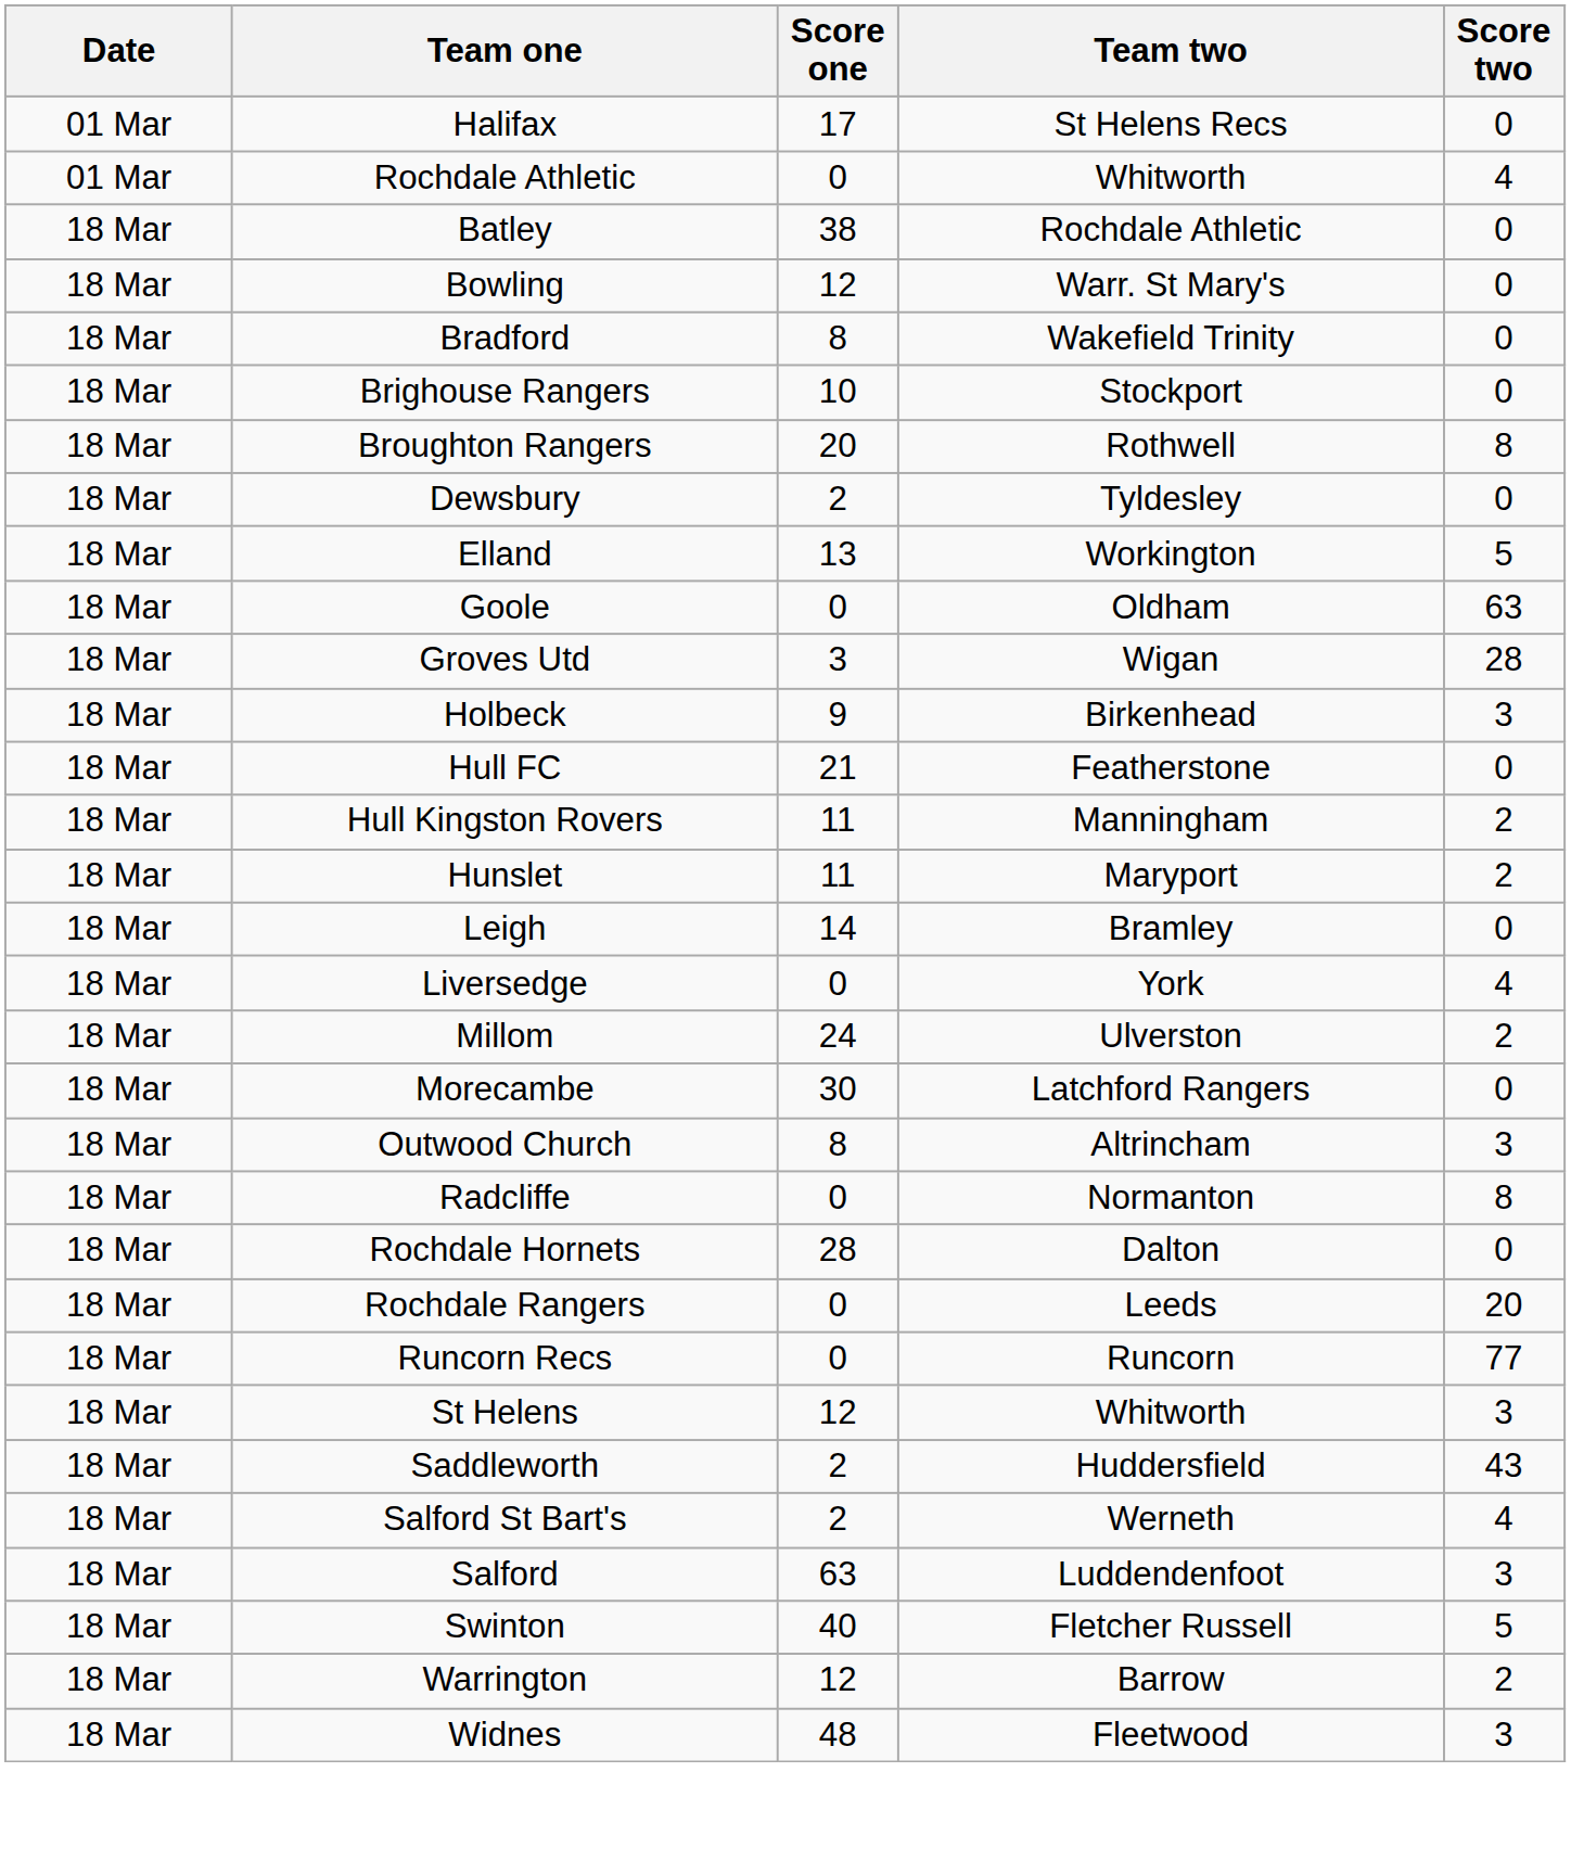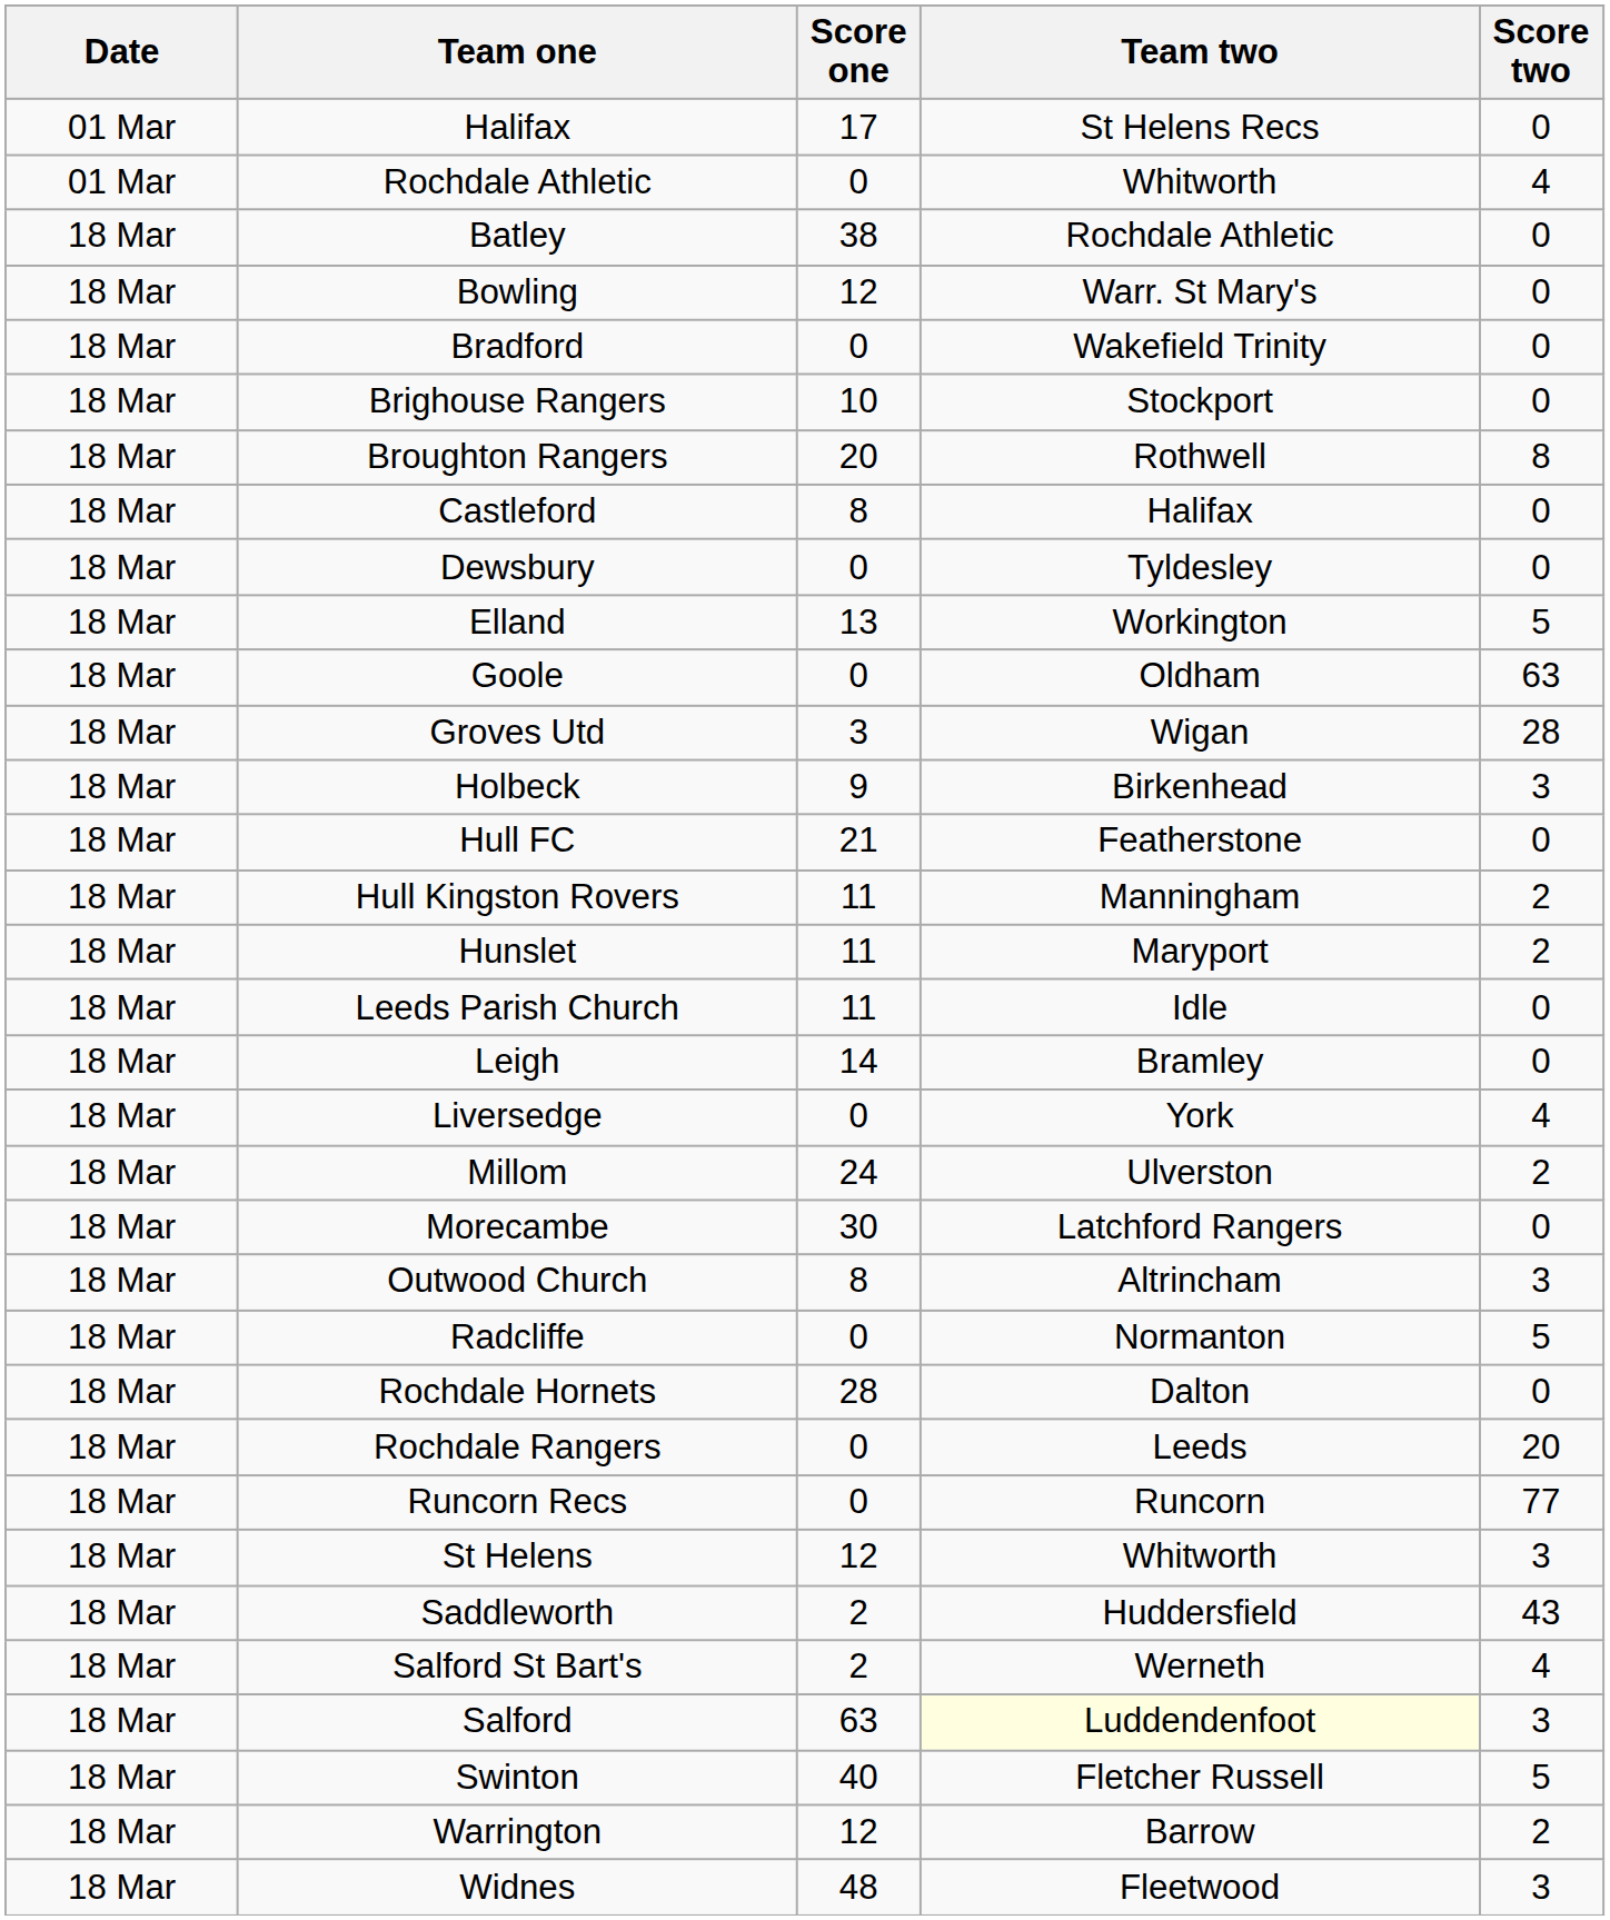Bradford | Score one: 8 -> 0
+ row: 18 Mar | Castleford | 8 | Halifax | 0
Dewsbury | Score one: 2 -> 0
+ row: 18 Mar | Leeds Parish Church | 11 | Idle | 0
Radcliffe | Score two: 8 -> 5
Salford | Team two: no background -> lightyellow background
